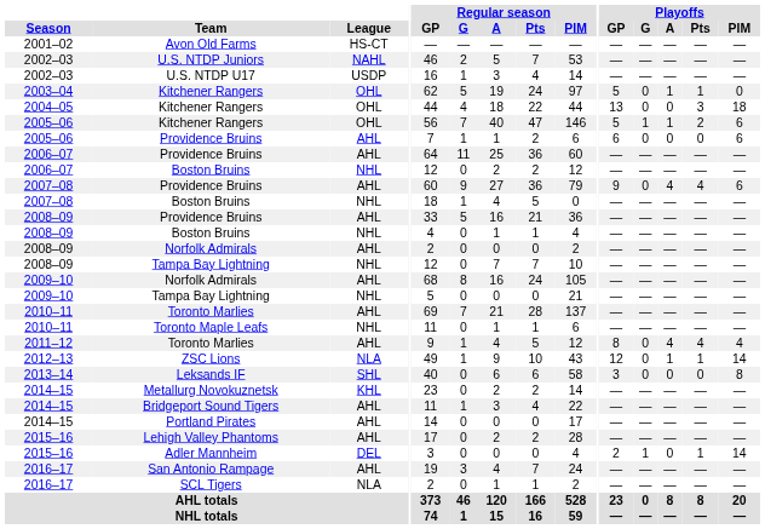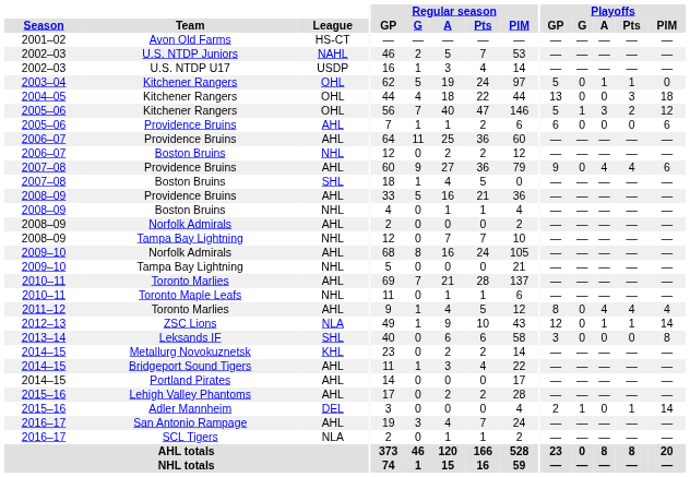2005–06 / Kitchener Rangers | Playoffs / A: 1 -> 3
2005–06 / Kitchener Rangers | Playoffs / PIM: 6 -> 12
2007–08 / Boston Bruins | League: NHL -> SHL
